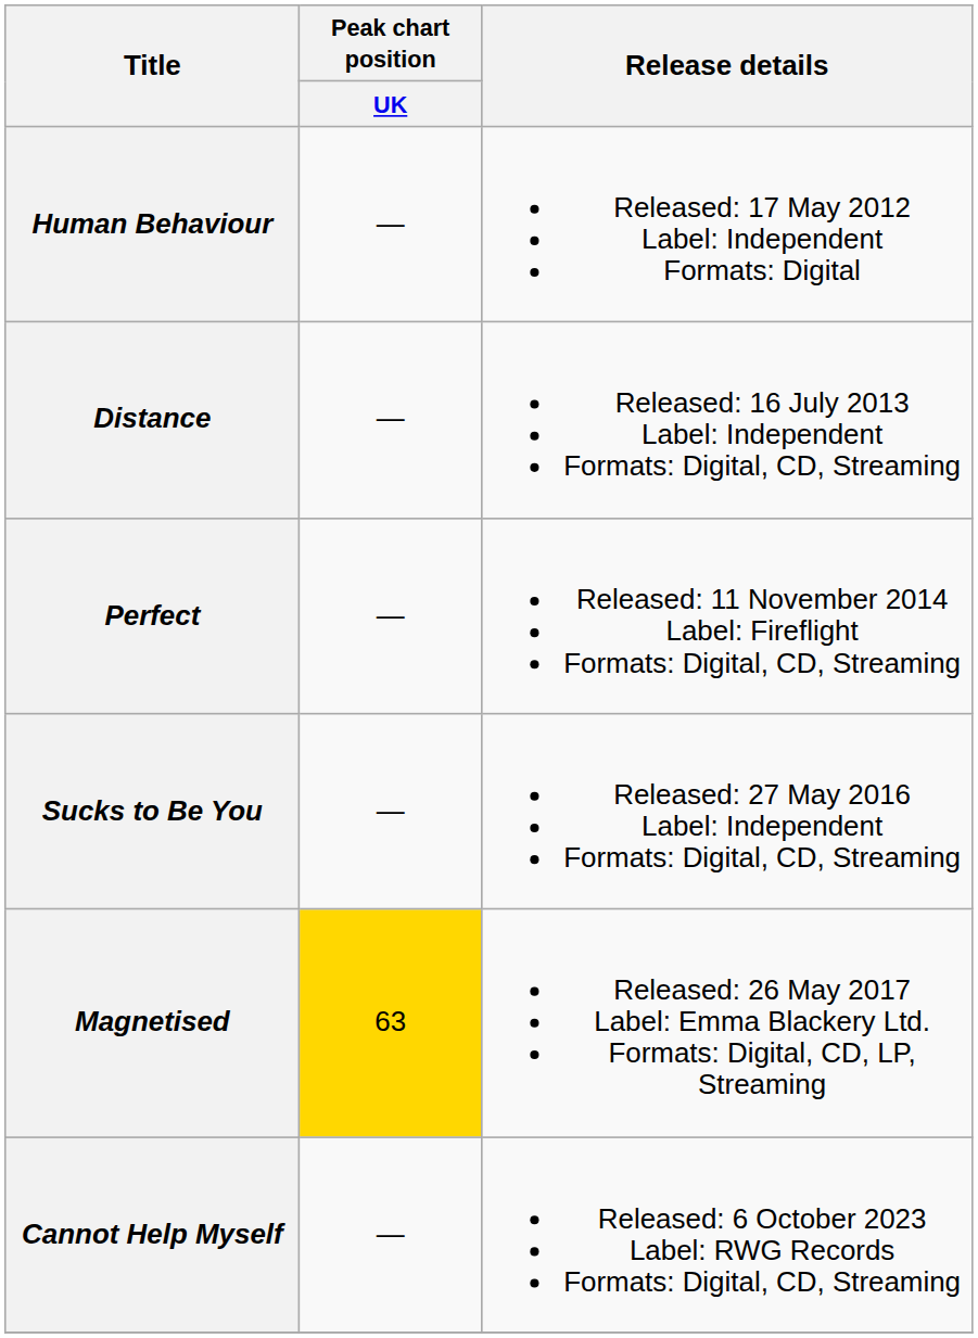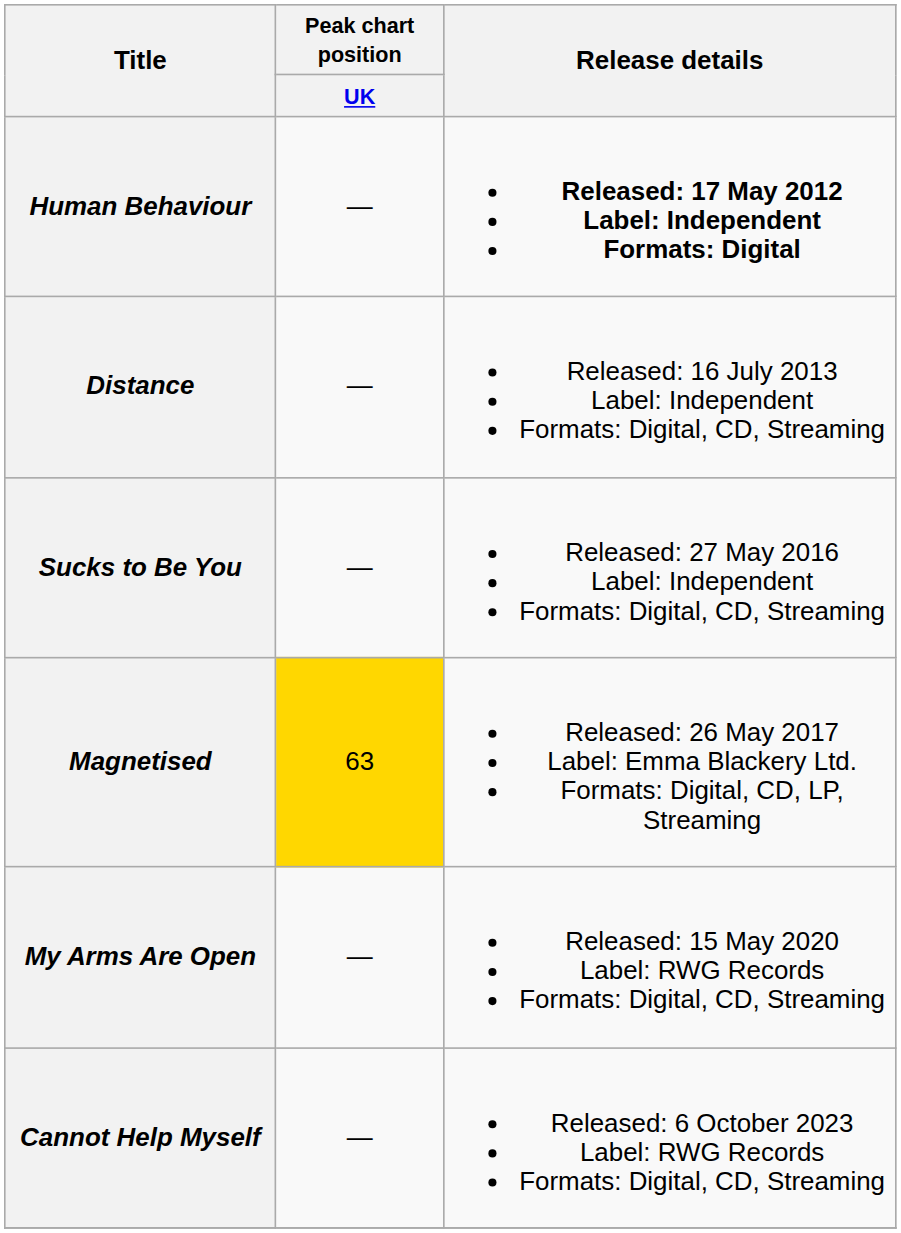Human Behaviour | Release details: normal -> bold
- row: Perfect | — | Released: 11 November 2014 Label: Fireflight Formats: Digital, CD, Streaming
+ row: My Arms Are Open | — | Released: 15 May 2020 Label: RWG Records Formats: Digital, CD, Streaming
